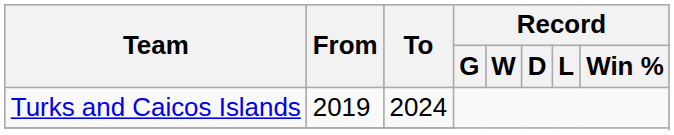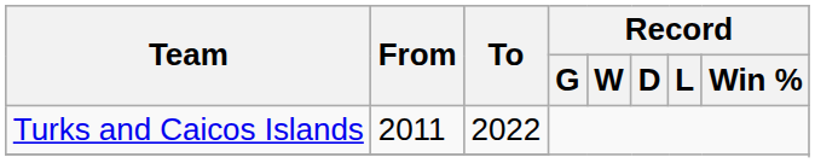Turks and Caicos Islands | From: 2019 -> 2011
Turks and Caicos Islands | To: 2024 -> 2022
